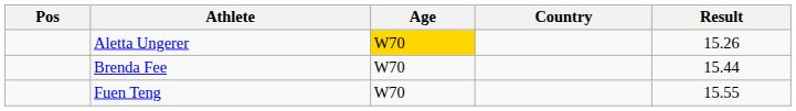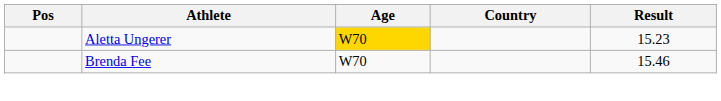Aletta Ungerer | Result: 15.26 -> 15.23
Brenda Fee | Result: 15.44 -> 15.46
- row: Fuen Teng | W70 | 15.55
